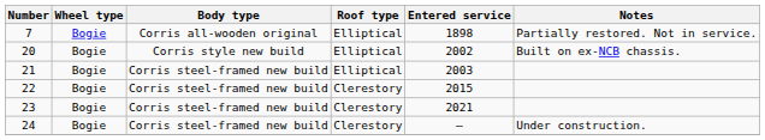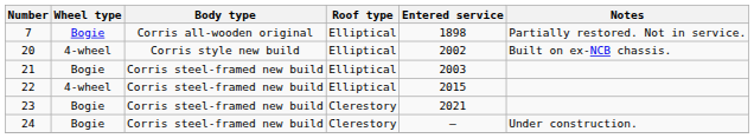20 | Wheel type: Bogie -> 4-wheel
22 | Wheel type: Bogie -> 4-wheel
22 | Roof type: Clerestory -> Elliptical
